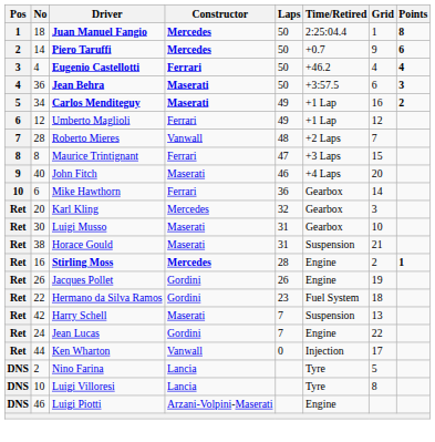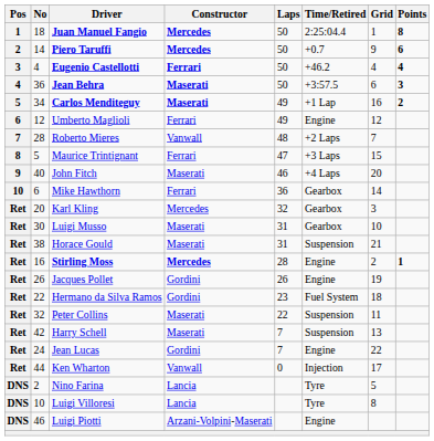Umberto Maglioli | Time/Retired: +1 Lap -> Engine
Maurice Trintignant | No: 8 -> 5
+ row: Ret | 32 | Peter Collins | Maserati | 22 | Suspension | 11
